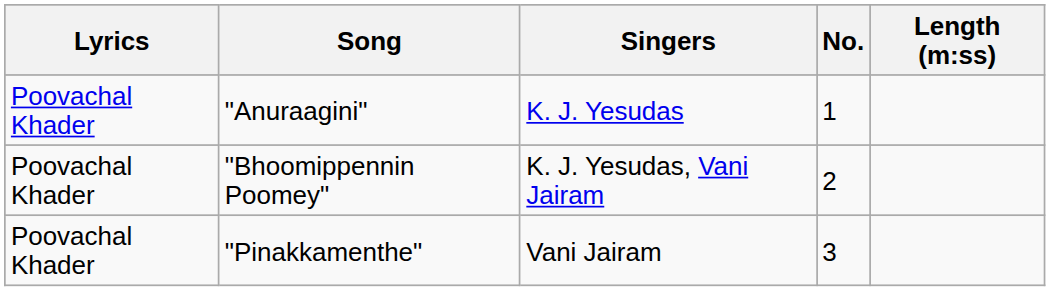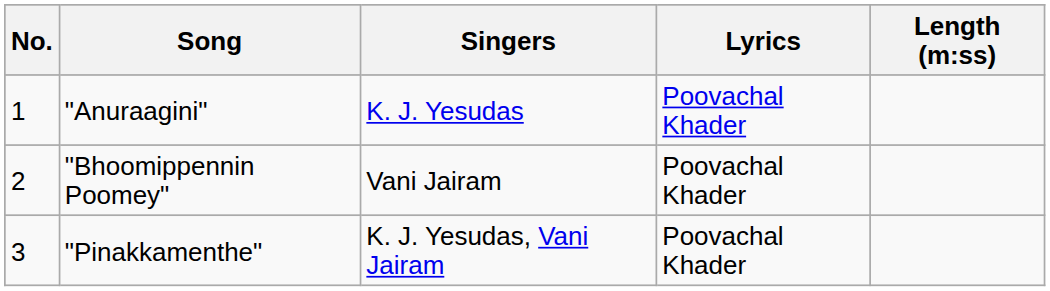columns swapped: No. <-> Lyrics
"Bhoomippennin Poomey" | Singers: K. J. Yesudas, Vani Jairam -> Vani Jairam
"Pinakkamenthe" | Singers: Vani Jairam -> K. J. Yesudas, Vani Jairam
